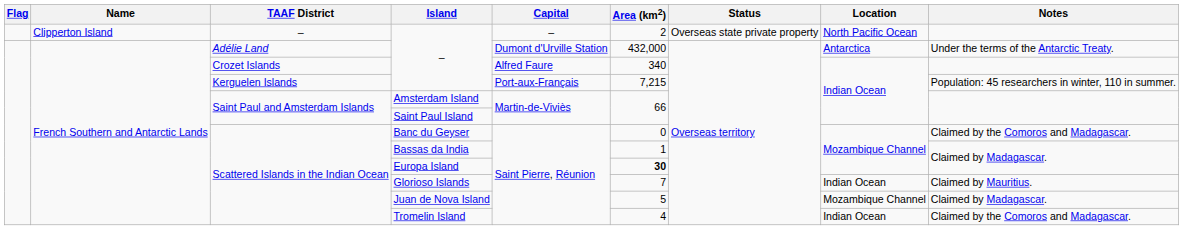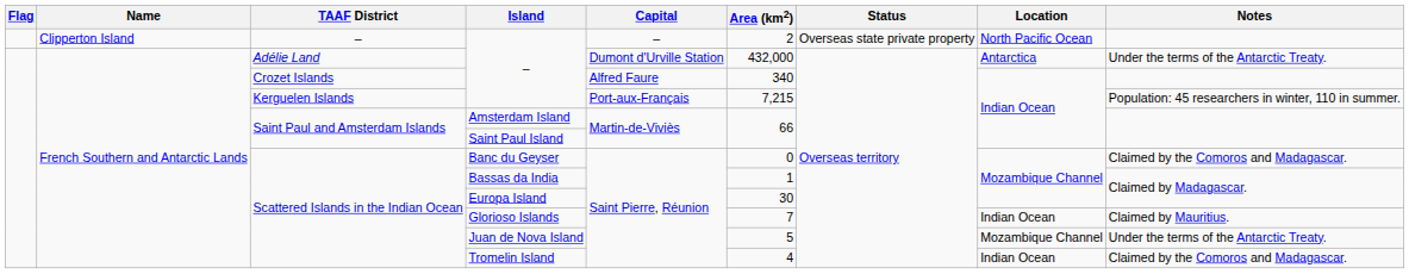Europa Island | Area (km2): bold -> normal
Juan de Nova Island | Notes: Claimed by Madagascar. -> Under the terms of the Antarctic Treaty.
